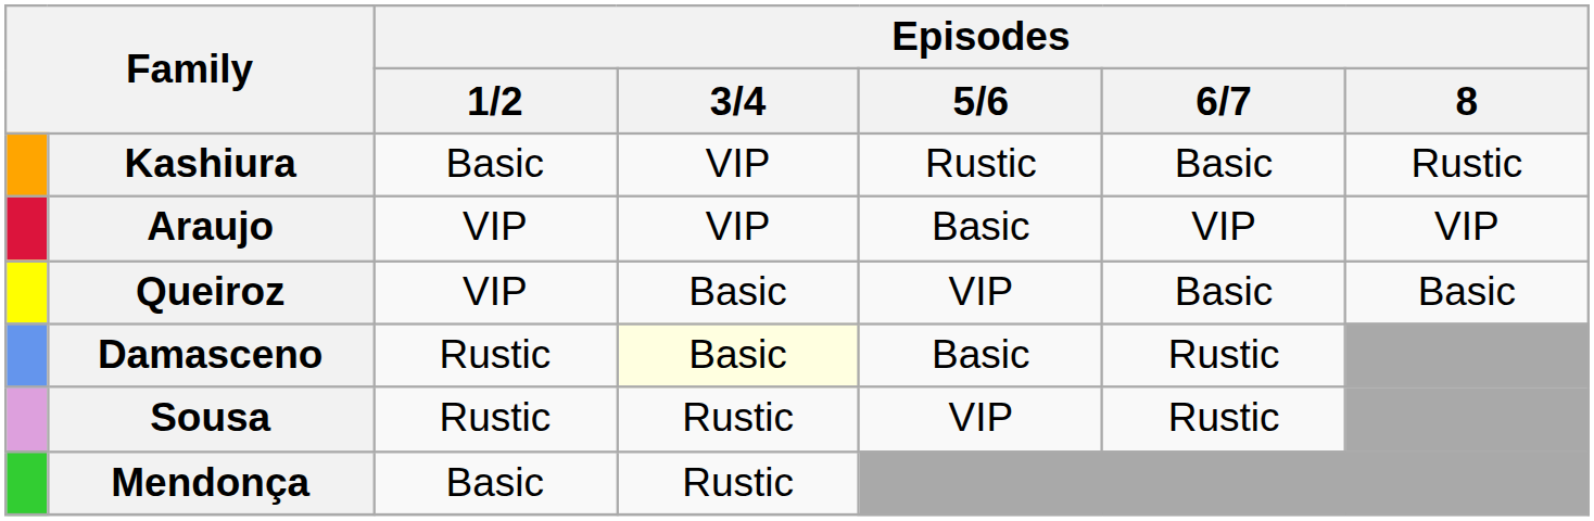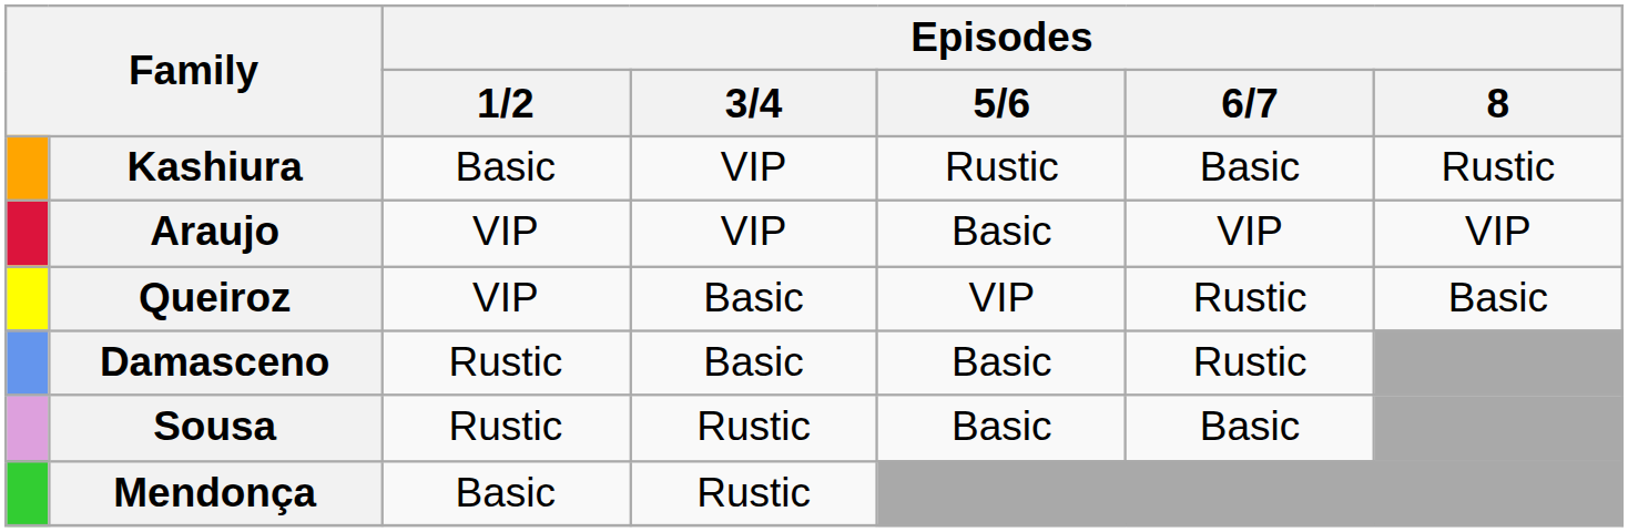Queiroz | Episodes / 6/7: Basic -> Rustic
Damasceno | Episodes / 3/4: lightyellow background -> no background
Sousa | Episodes / 5/6: VIP -> Basic
Sousa | Episodes / 6/7: Rustic -> Basic
